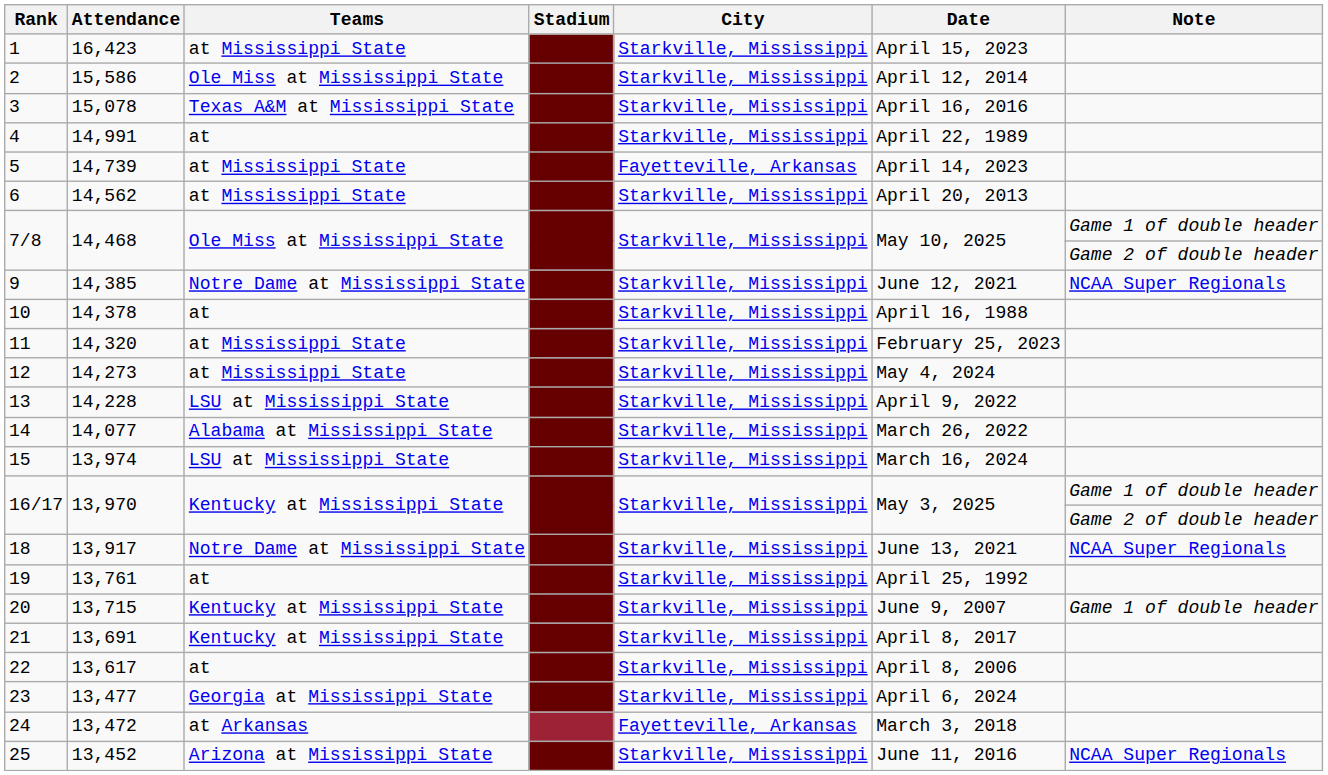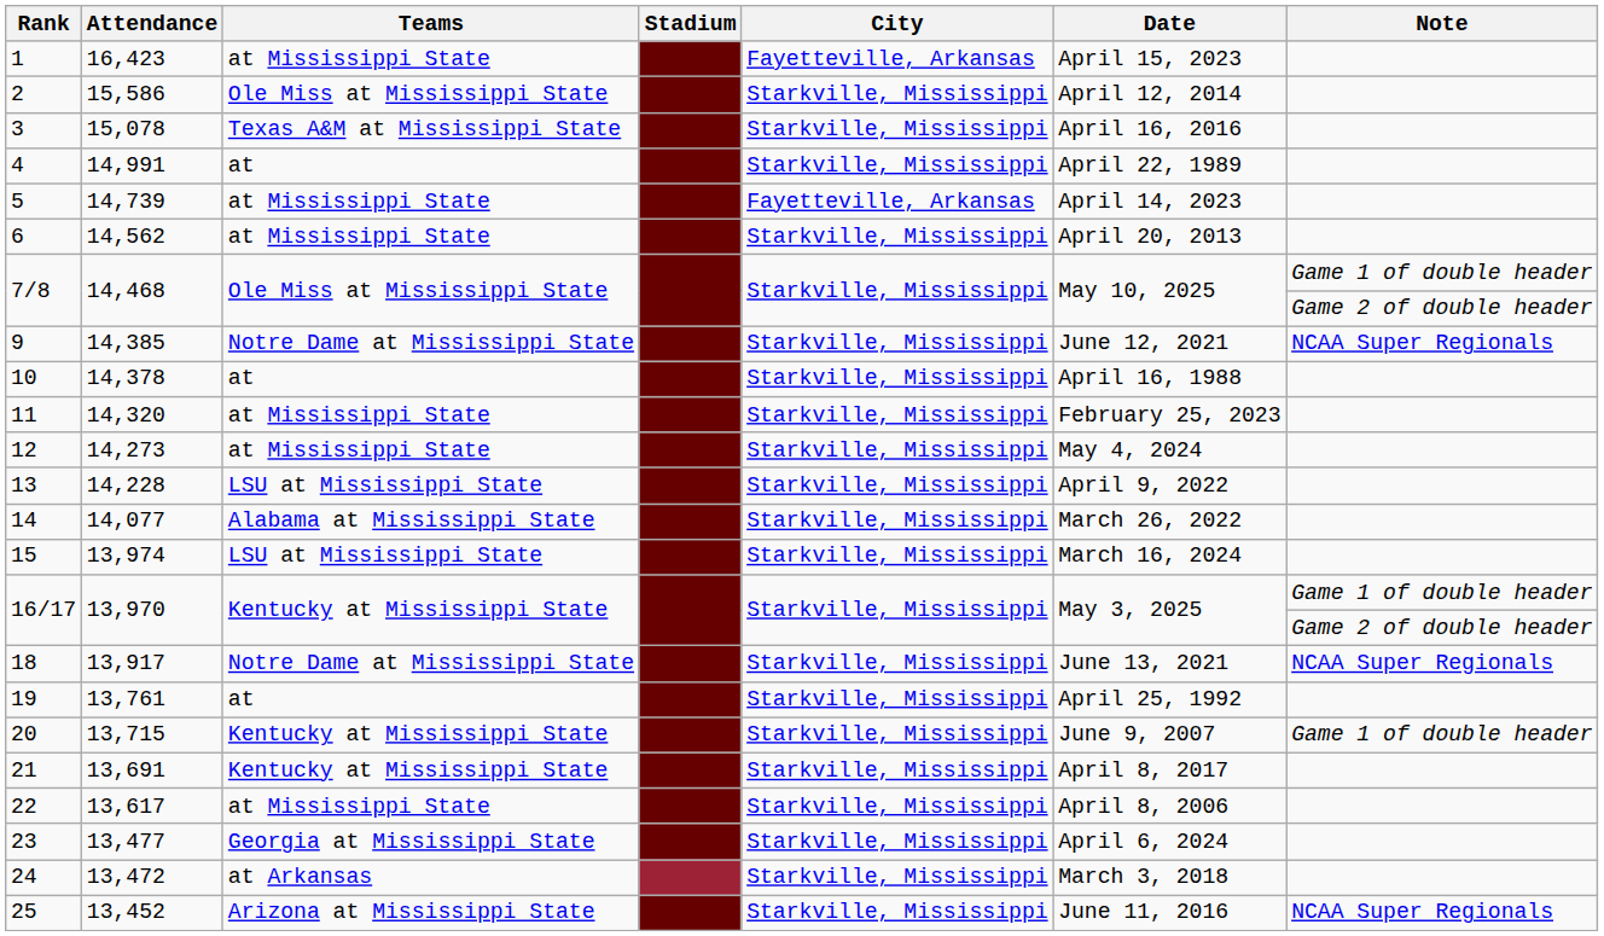1 | City: Starkville, Mississippi -> Fayetteville, Arkansas
22 | Teams: at -> at Mississippi State
24 | City: Fayetteville, Arkansas -> Starkville, Mississippi
